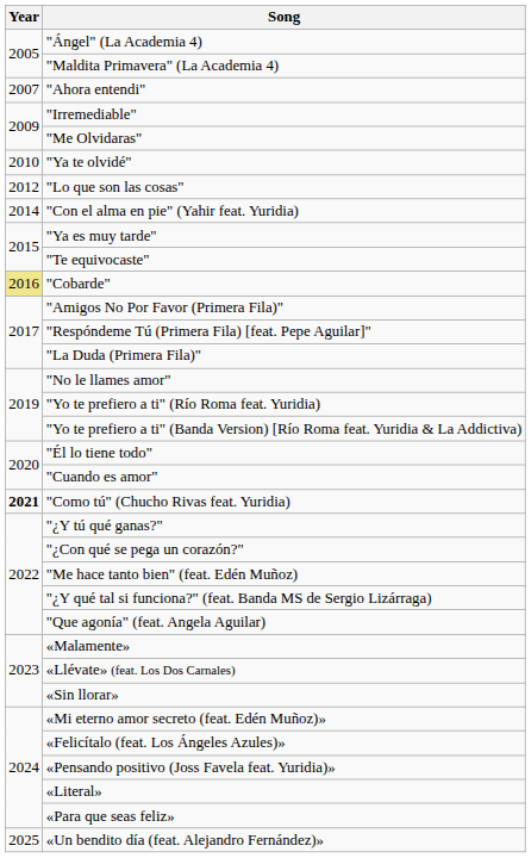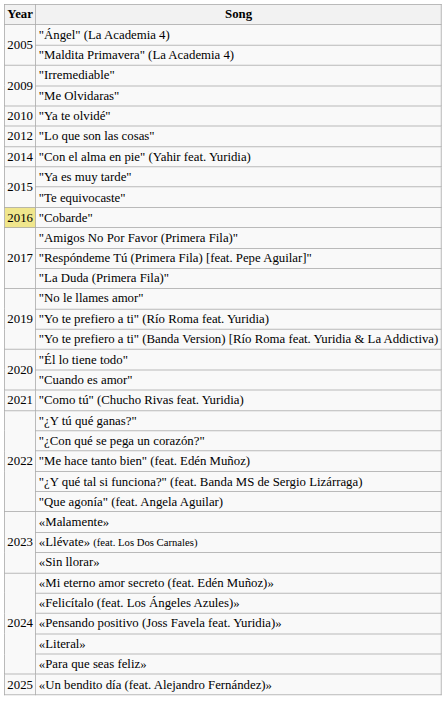- row: 2007 | "Ahora entendi"
"Como tú" (Chucho Rivas feat. Yuridia) | Year: bold -> normal
